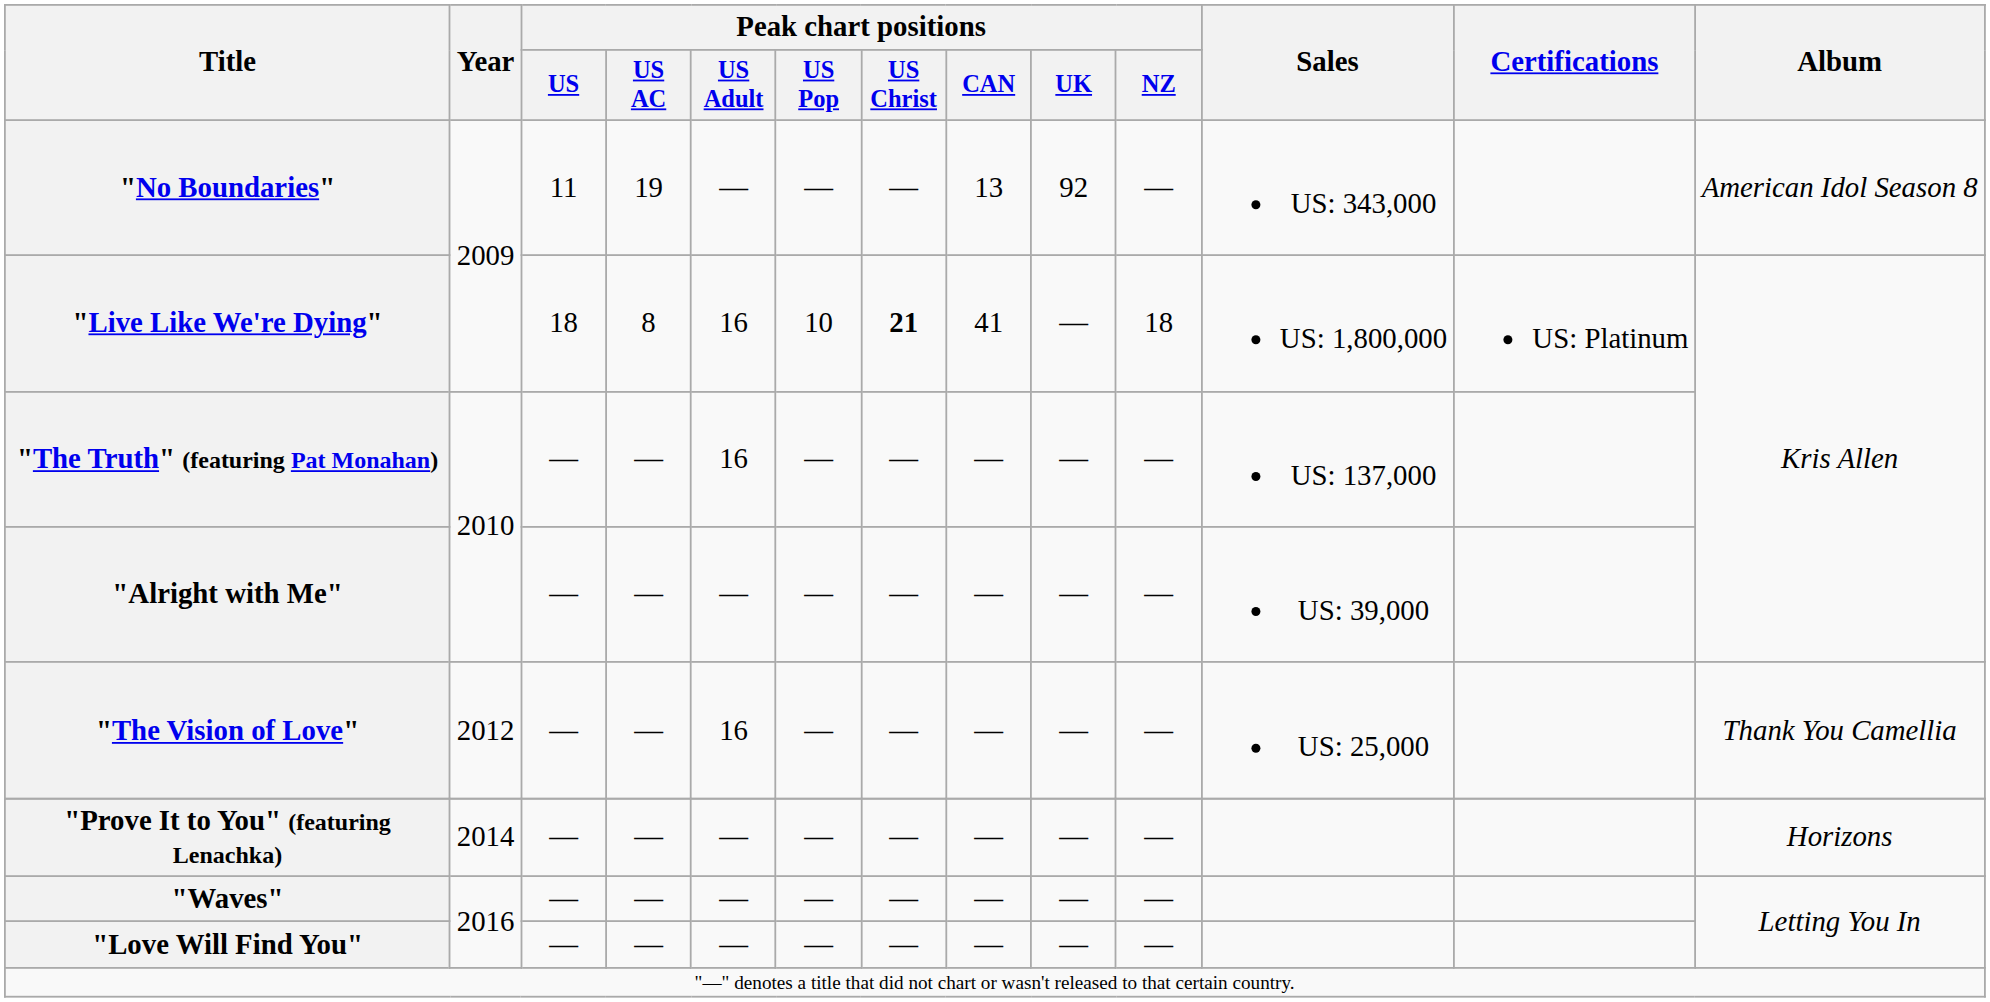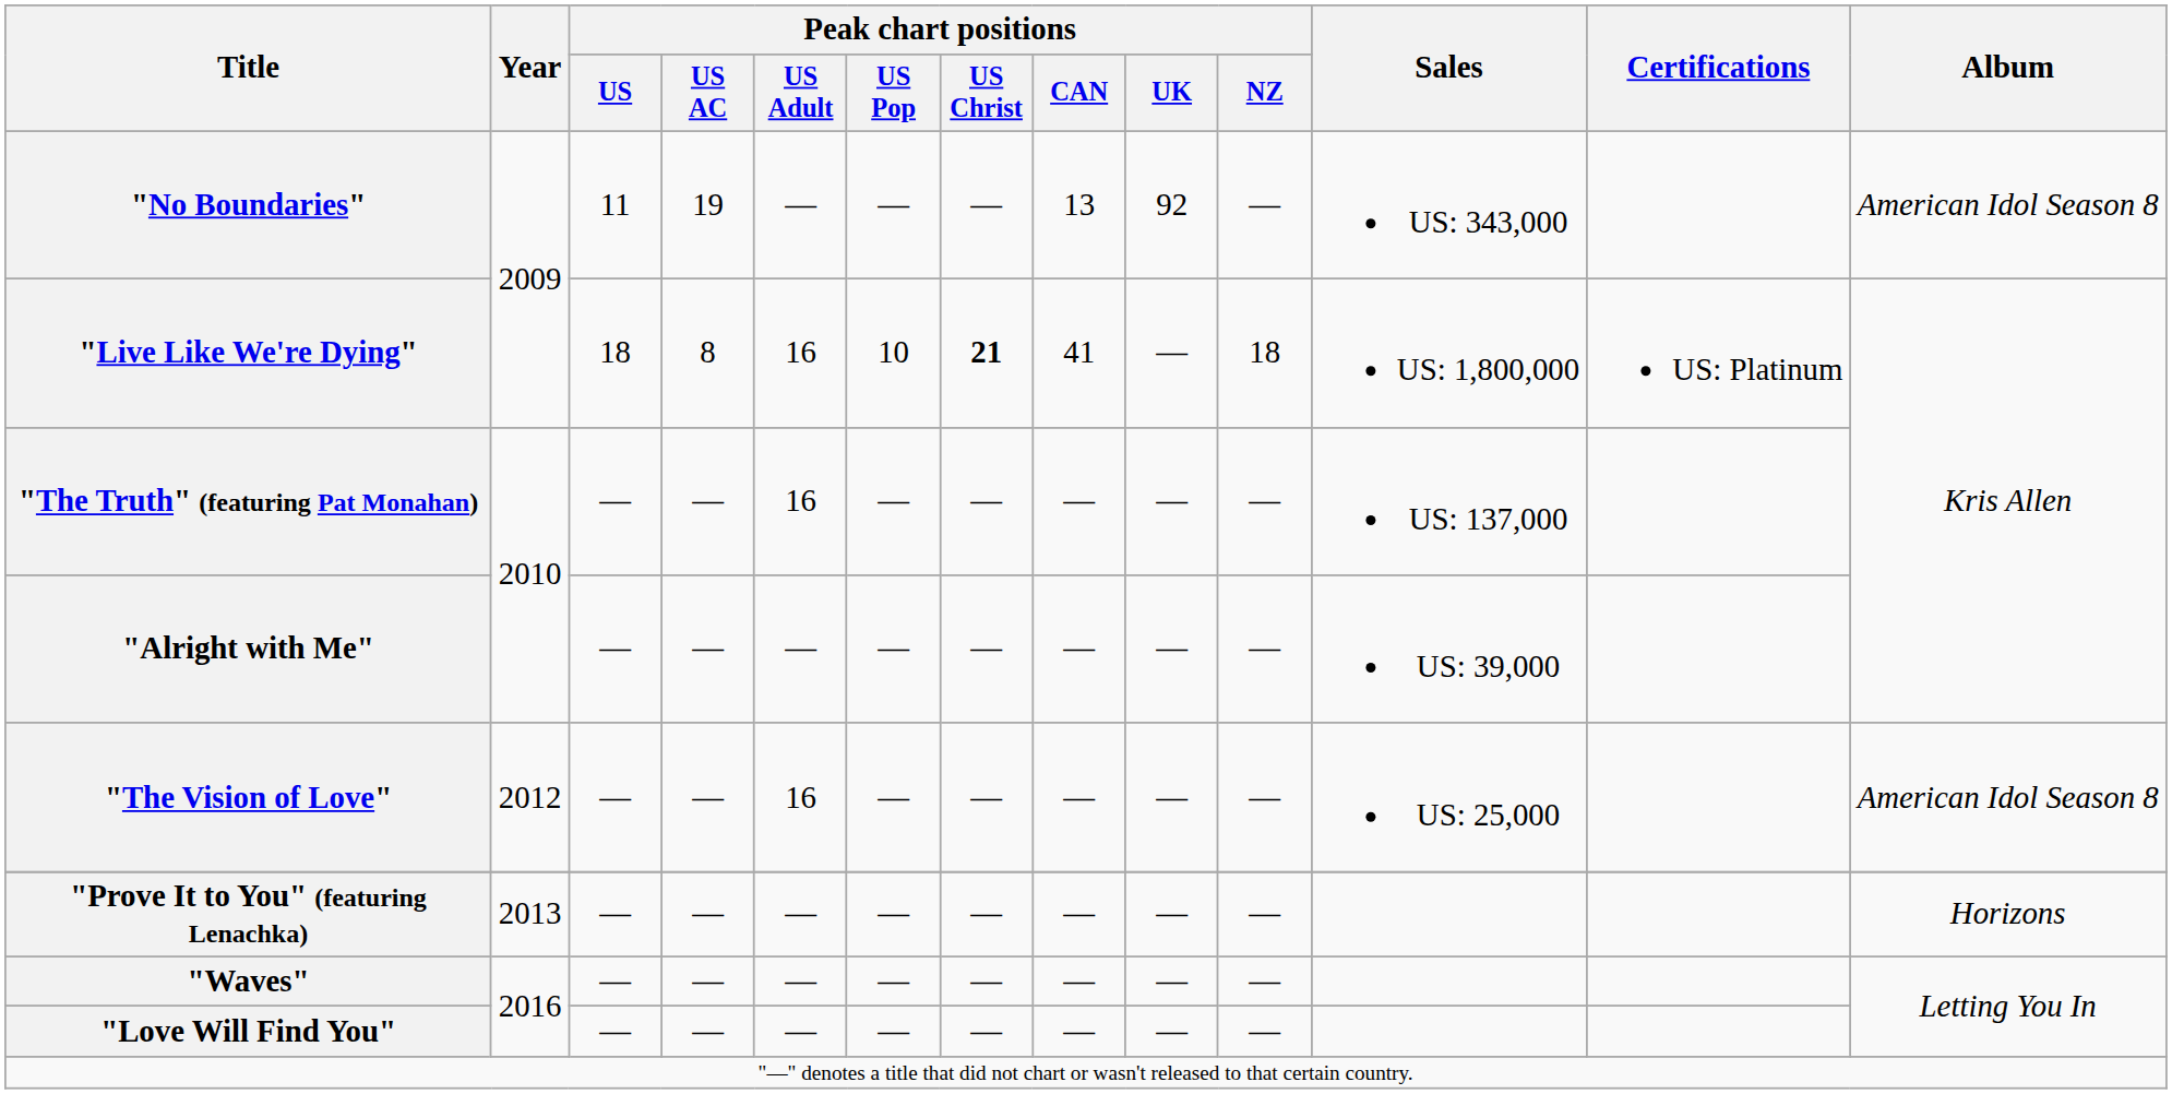"The Vision of Love" | Album: Thank You Camellia -> American Idol Season 8
"Prove It to You" (featuring Lenachka) | Year: 2014 -> 2013
